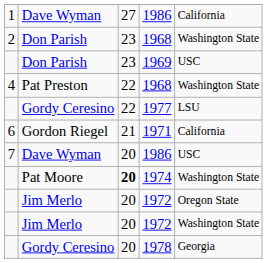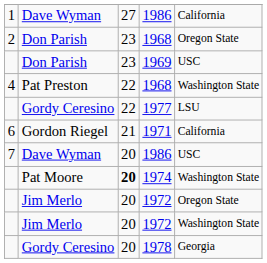2 / Don Parish | column 5: Washington State -> Oregon State
